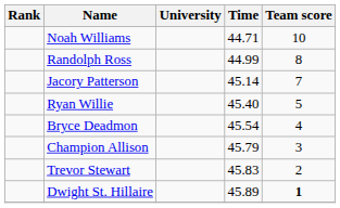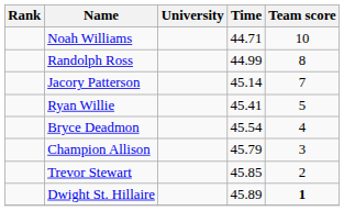Ryan Willie | Time: 45.40 -> 45.41
Trevor Stewart | Time: 45.83 -> 45.85
